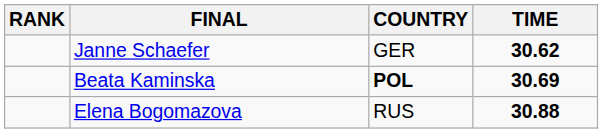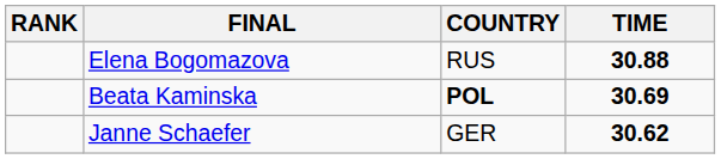rows swapped: Janne Schaefer <-> Elena Bogomazova
